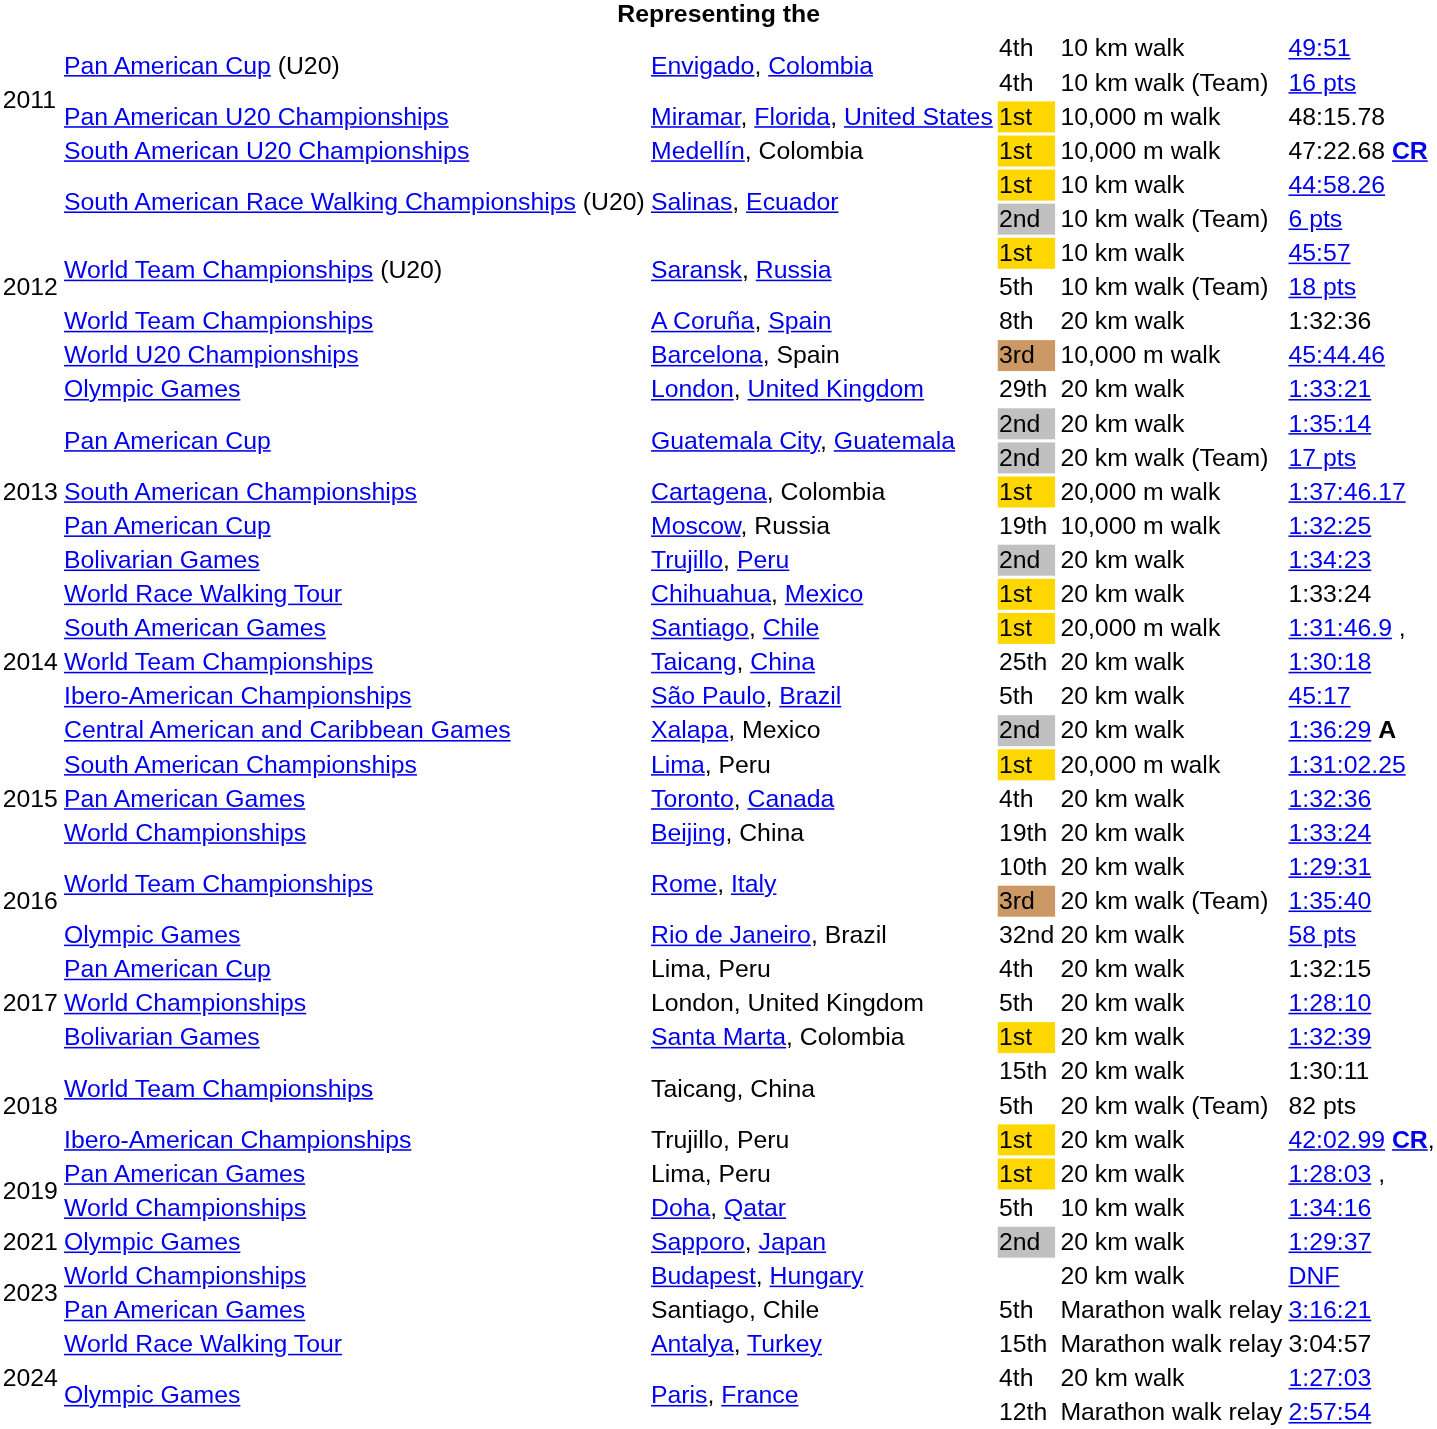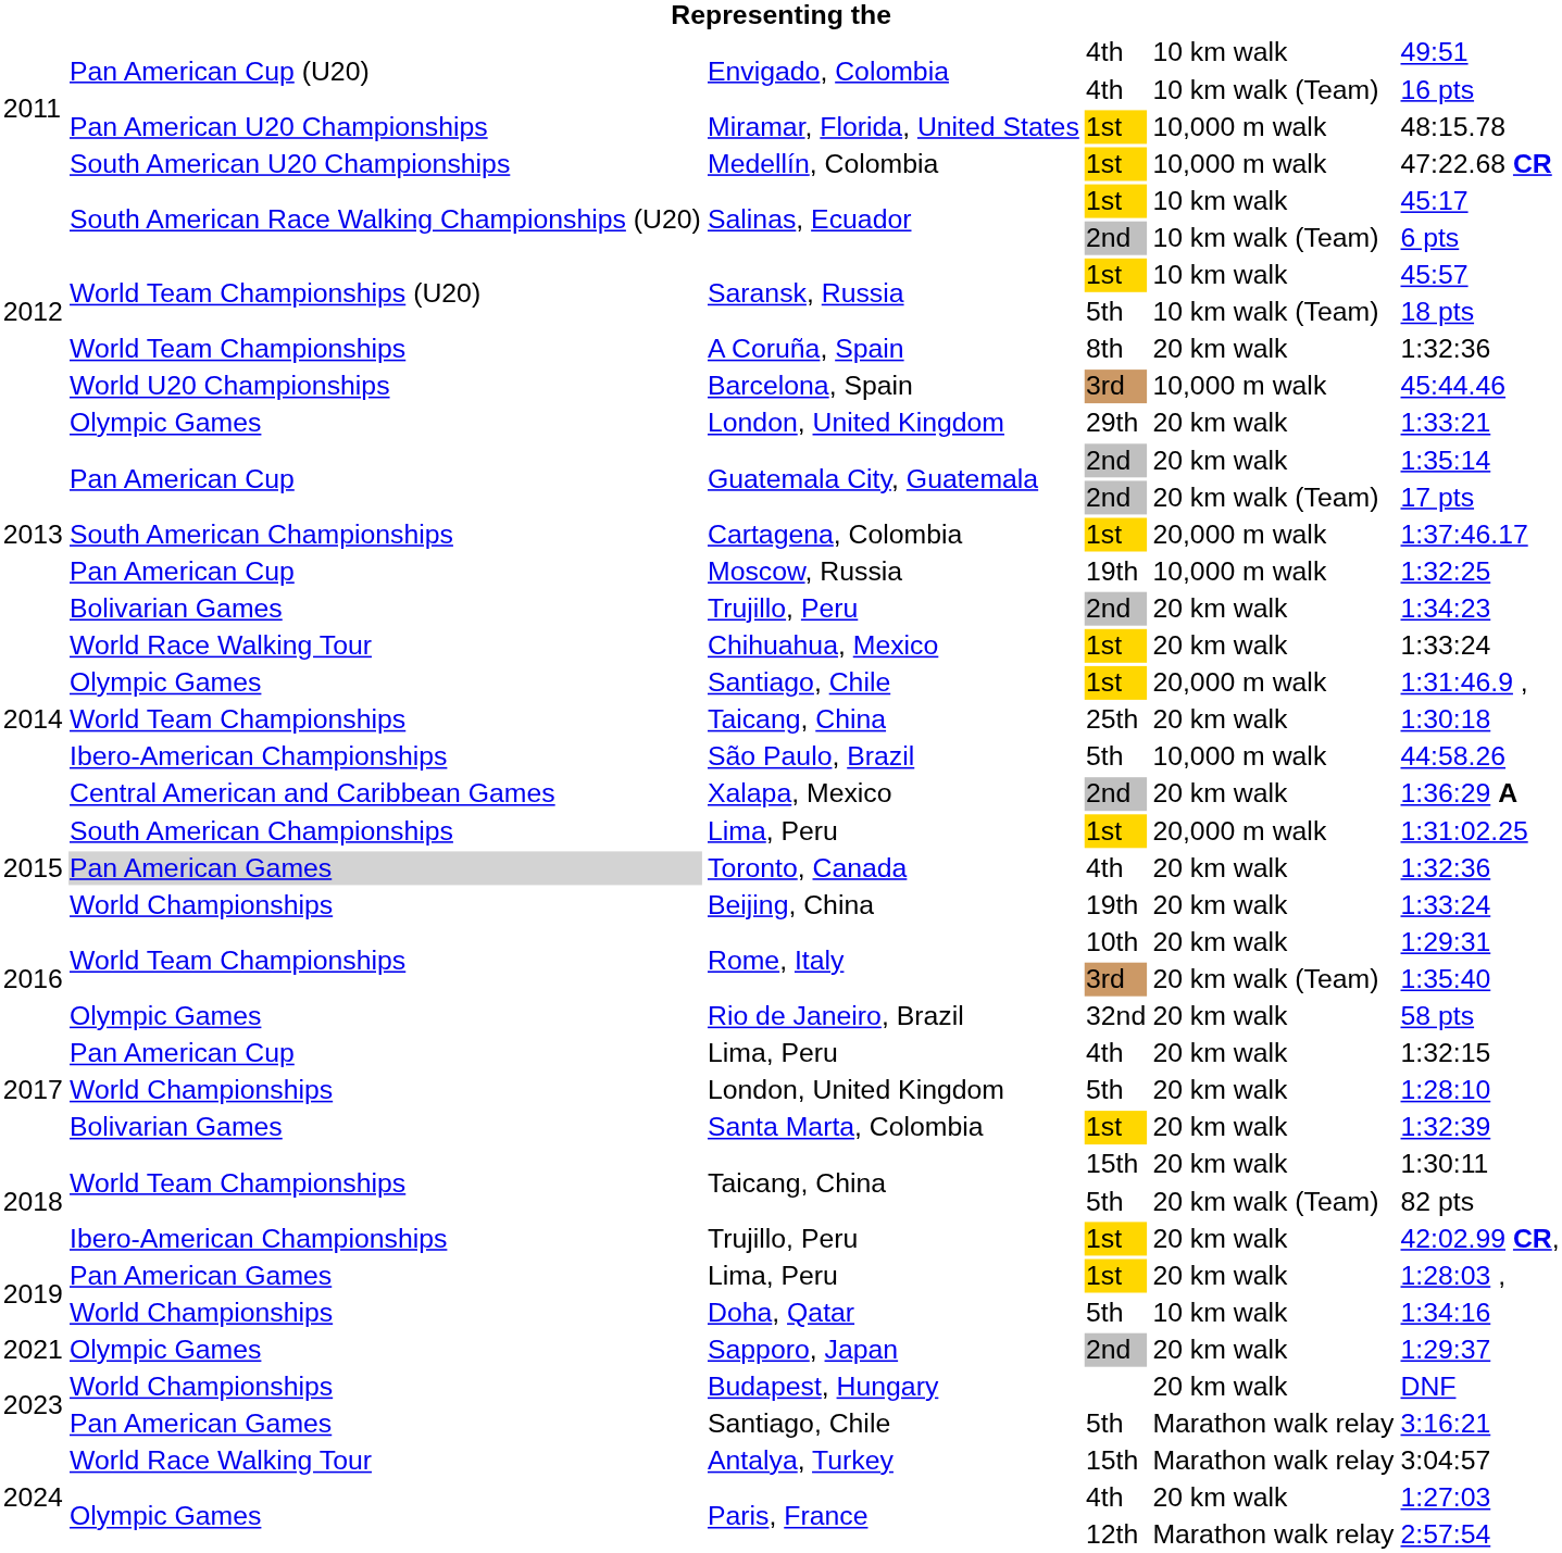Salinas, Ecuador / 1st | column 6: 44:58.26 -> 45:17
Santiago, Chile / 1st | column 2: South American Games -> Olympic Games
São Paulo, Brazil | column 5: 20 km walk -> 10,000 m walk
São Paulo, Brazil | column 6: 45:17 -> 44:58.26
Toronto, Canada | column 2: no background -> lightgrey background
